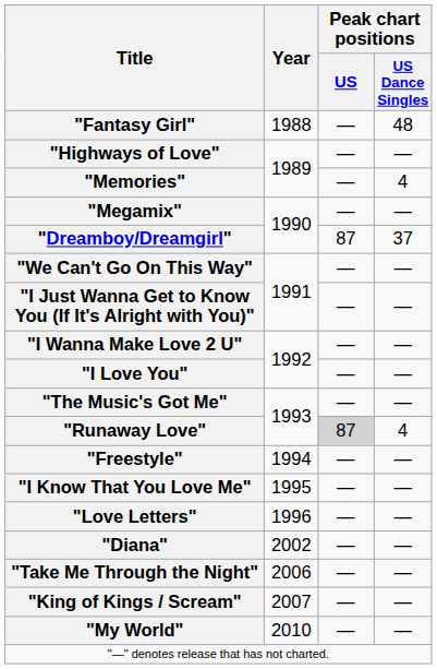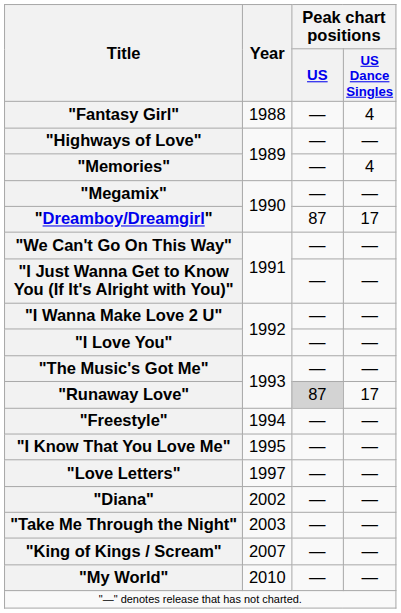"Fantasy Girl" | Peak chart positions / US Dance Singles: 48 -> 4
"Dreamboy/Dreamgirl" | Peak chart positions / US Dance Singles: 37 -> 17
"Runaway Love" | Peak chart positions / US Dance Singles: 4 -> 17
"Love Letters" | Year: 1996 -> 1997
"Take Me Through the Night" | Year: 2006 -> 2003
